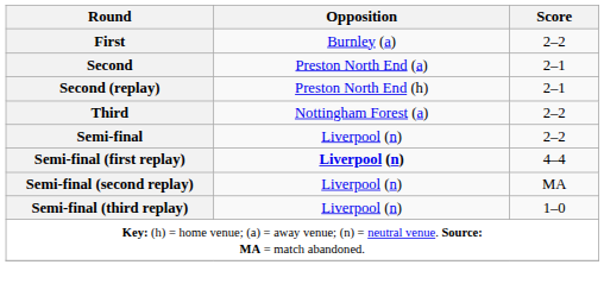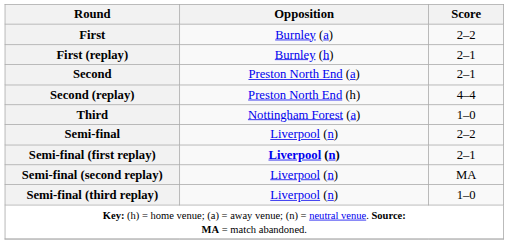+ row: First (replay) | Burnley (h) | 2–1
Second (replay) | Score: 2–1 -> 4–4
Third | Score: 2–2 -> 1–0
Semi-final (first replay) | Score: 4–4 -> 2–1
